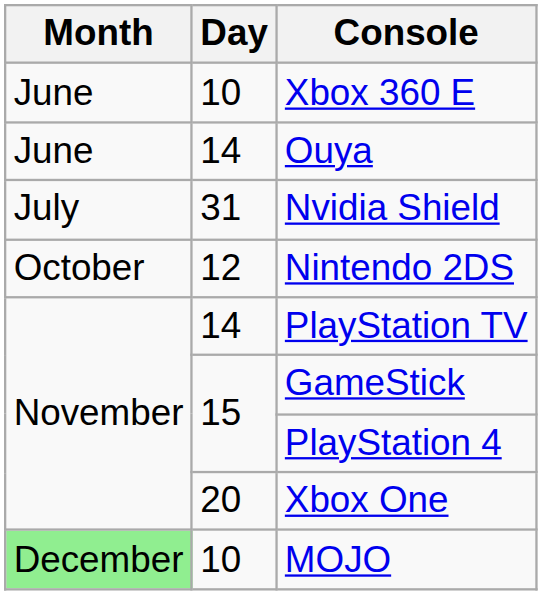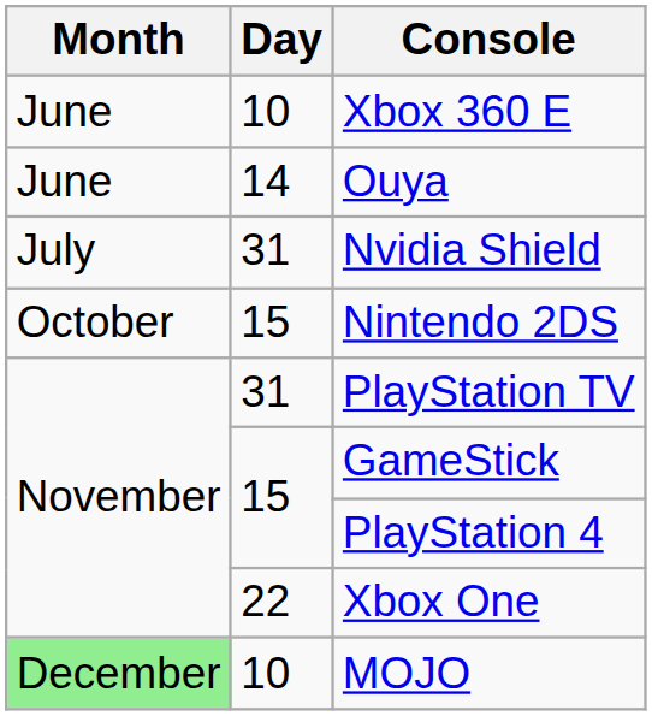Nintendo 2DS | Day: 12 -> 15
PlayStation TV | Day: 14 -> 31
Xbox One | Day: 20 -> 22
